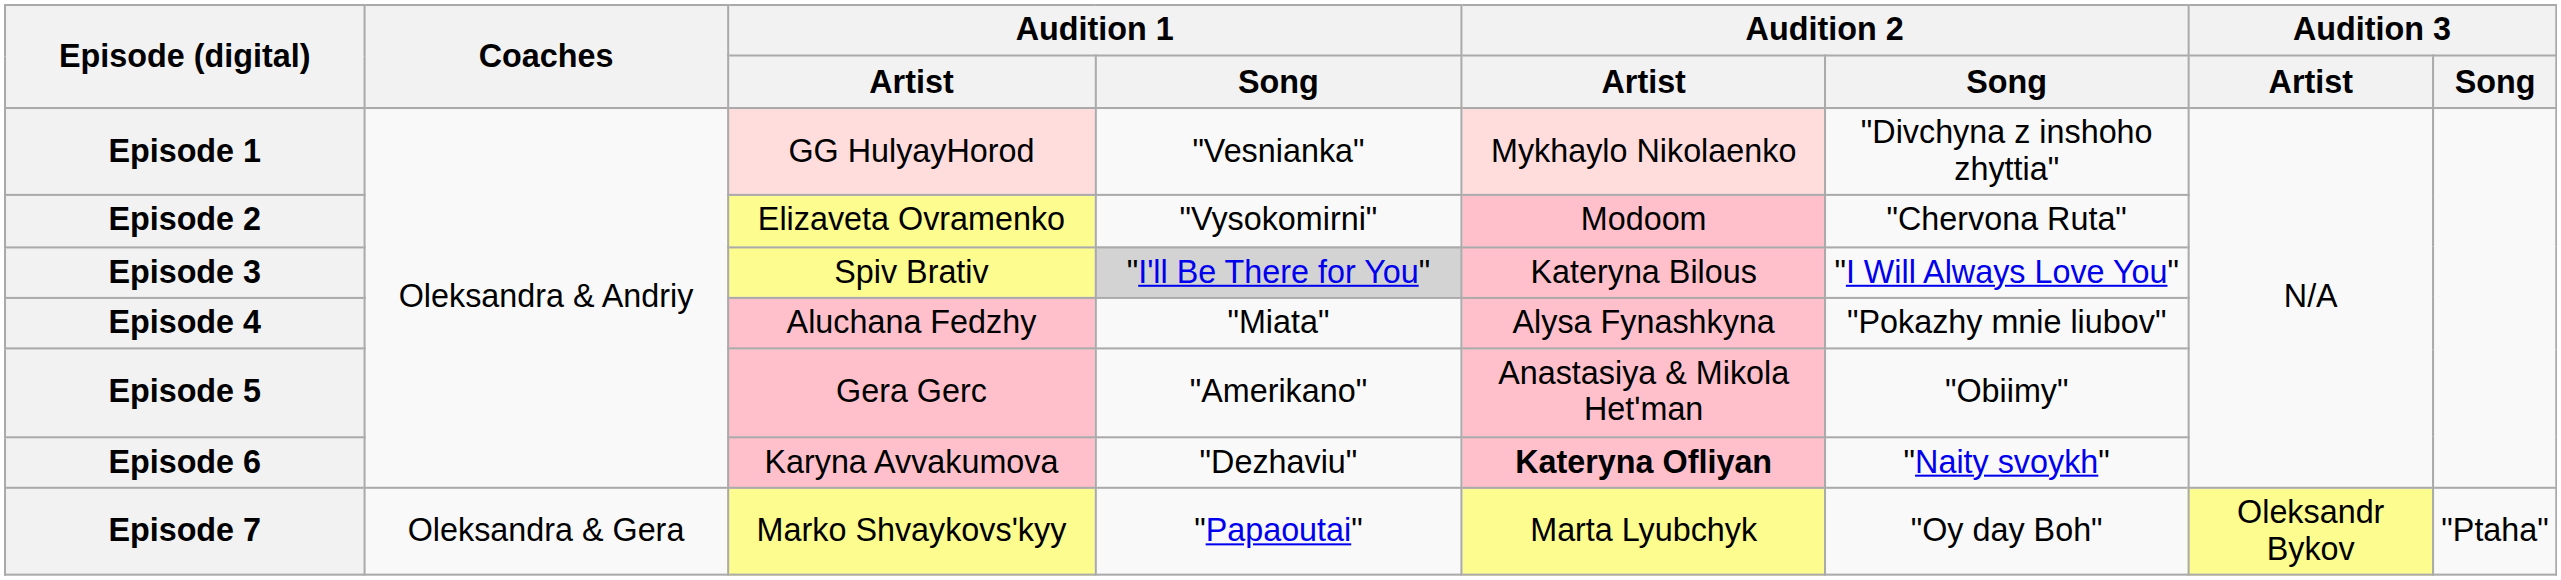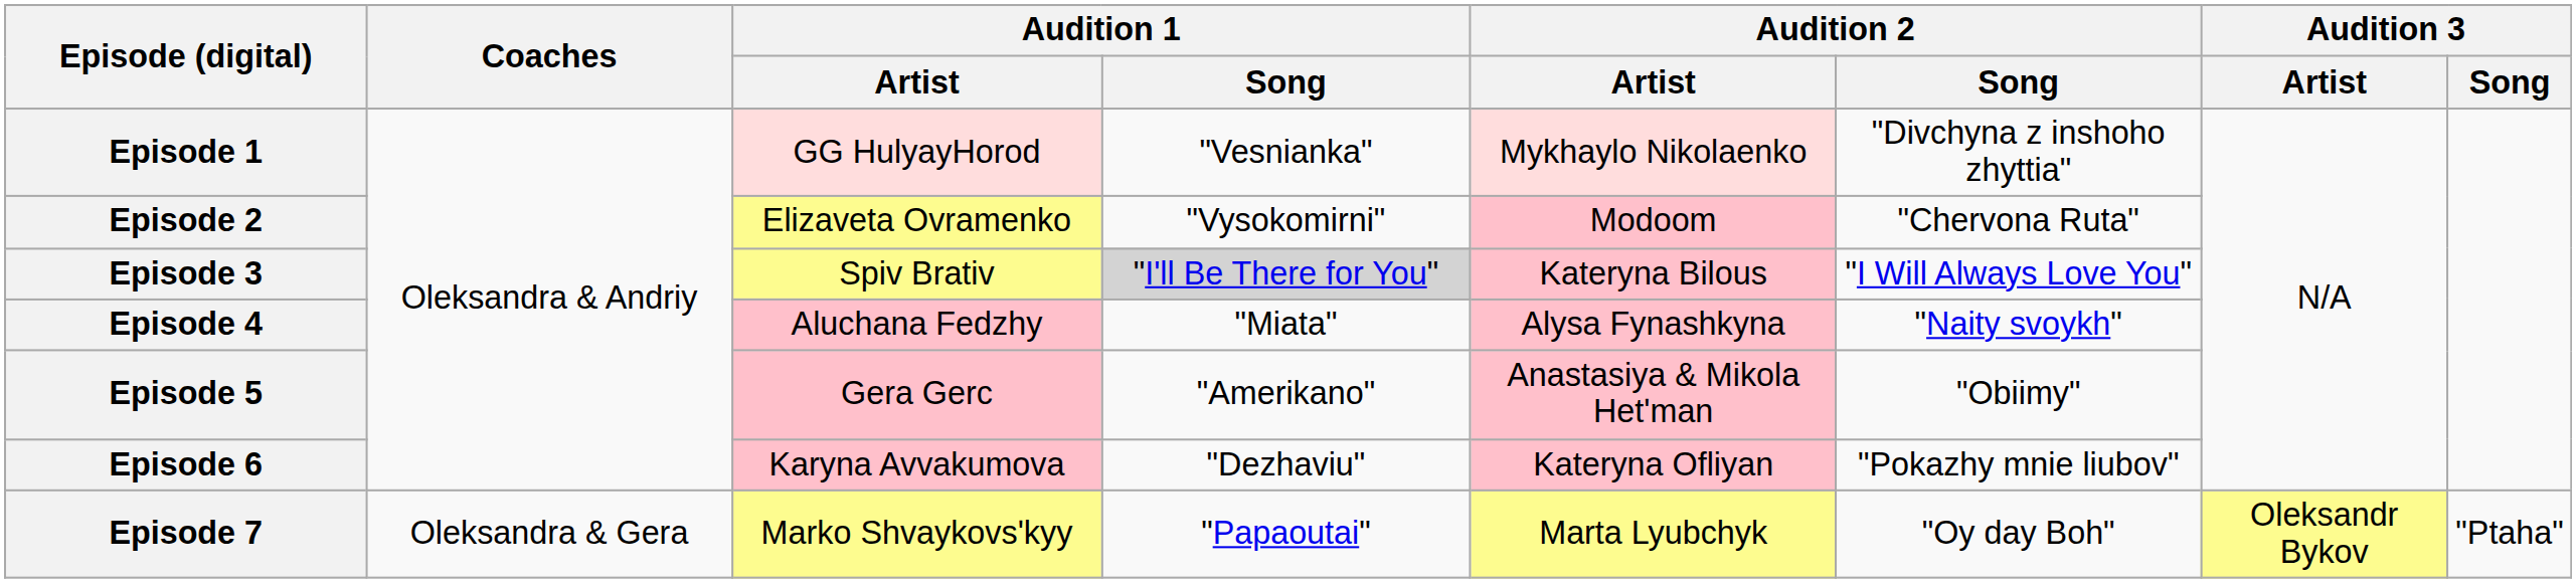Episode 4 | Audition 2 / Song: "Pokazhy mnie liubov" -> "Naity svoykh"
Episode 6 | Audition 2 / Artist: bold -> normal
Episode 6 | Audition 2 / Song: "Naity svoykh" -> "Pokazhy mnie liubov"
